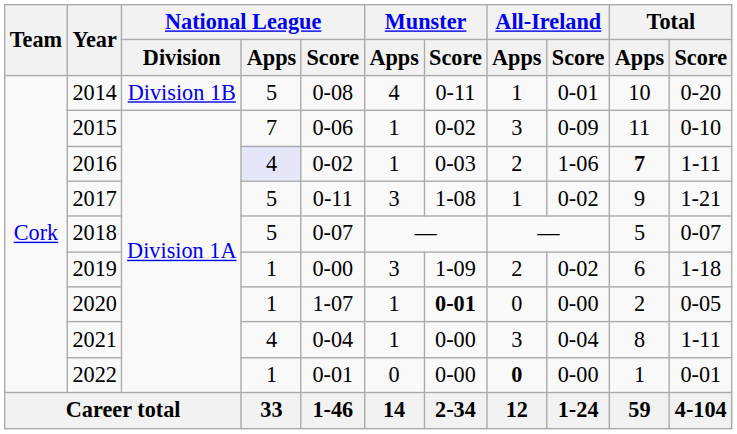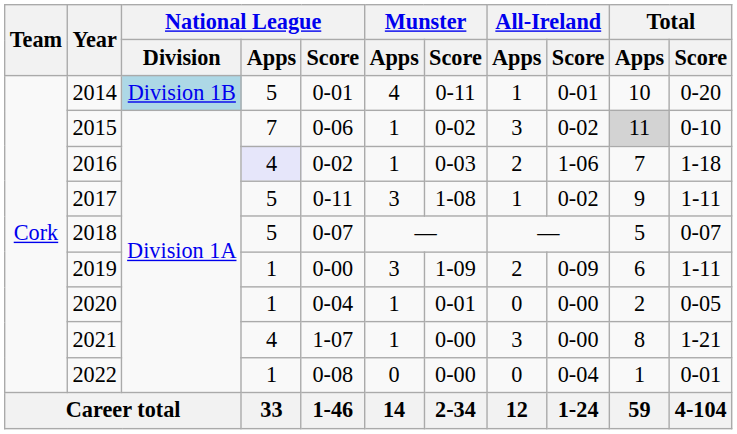2014 | National League / Division: no background -> lightblue background
2014 | National League / Score: 0-08 -> 0-01
2015 | All-Ireland / Score: 0-09 -> 0-02
2015 | Total / Apps: no background -> lightgrey background
2016 | Total / Apps: bold -> normal
2016 | Total / Score: 1-11 -> 1-18
2017 | Total / Score: 1-21 -> 1-11
2019 | All-Ireland / Score: 0-02 -> 0-09
2019 | Total / Score: 1-18 -> 1-11
2020 | National League / Score: 1-07 -> 0-04
2020 | Munster / Score: bold -> normal
2021 | National League / Score: 0-04 -> 1-07
2021 | All-Ireland / Score: 0-04 -> 0-00
2021 | Total / Score: 1-11 -> 1-21
2022 | National League / Score: 0-01 -> 0-08
2022 | All-Ireland / Apps: bold -> normal
2022 | All-Ireland / Score: 0-00 -> 0-04
